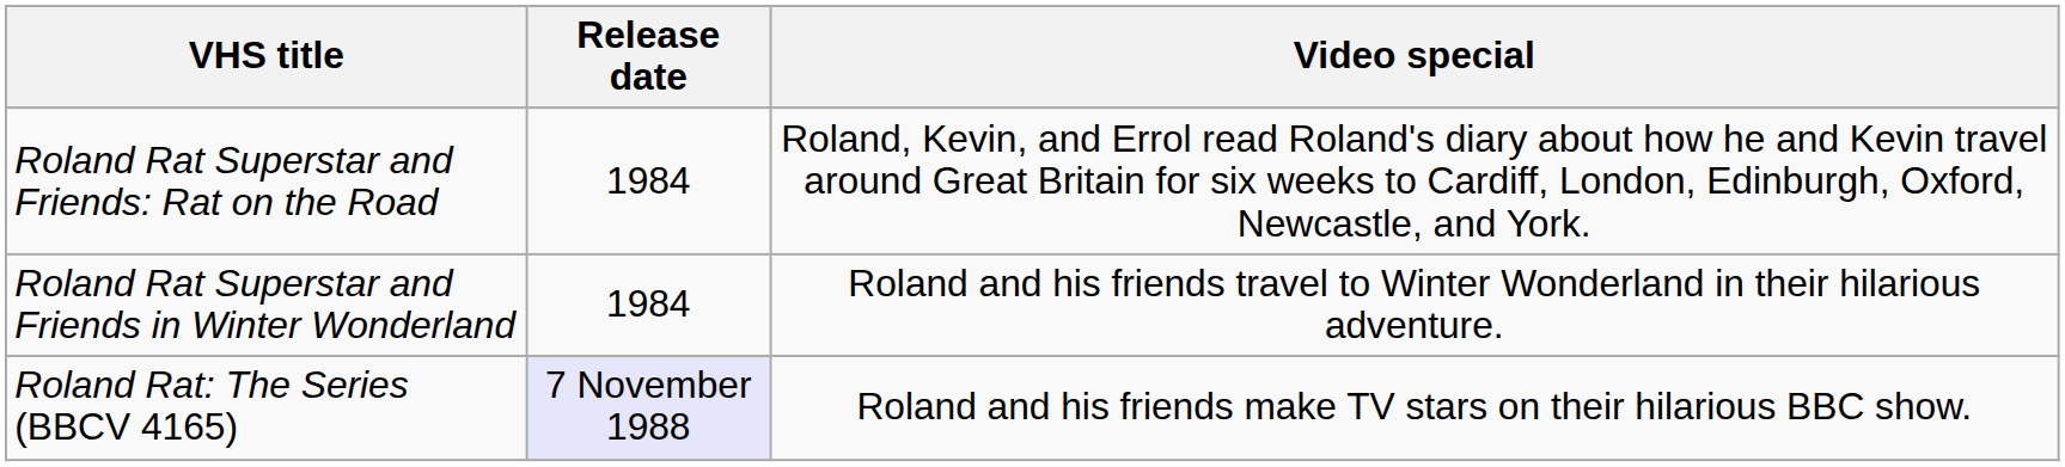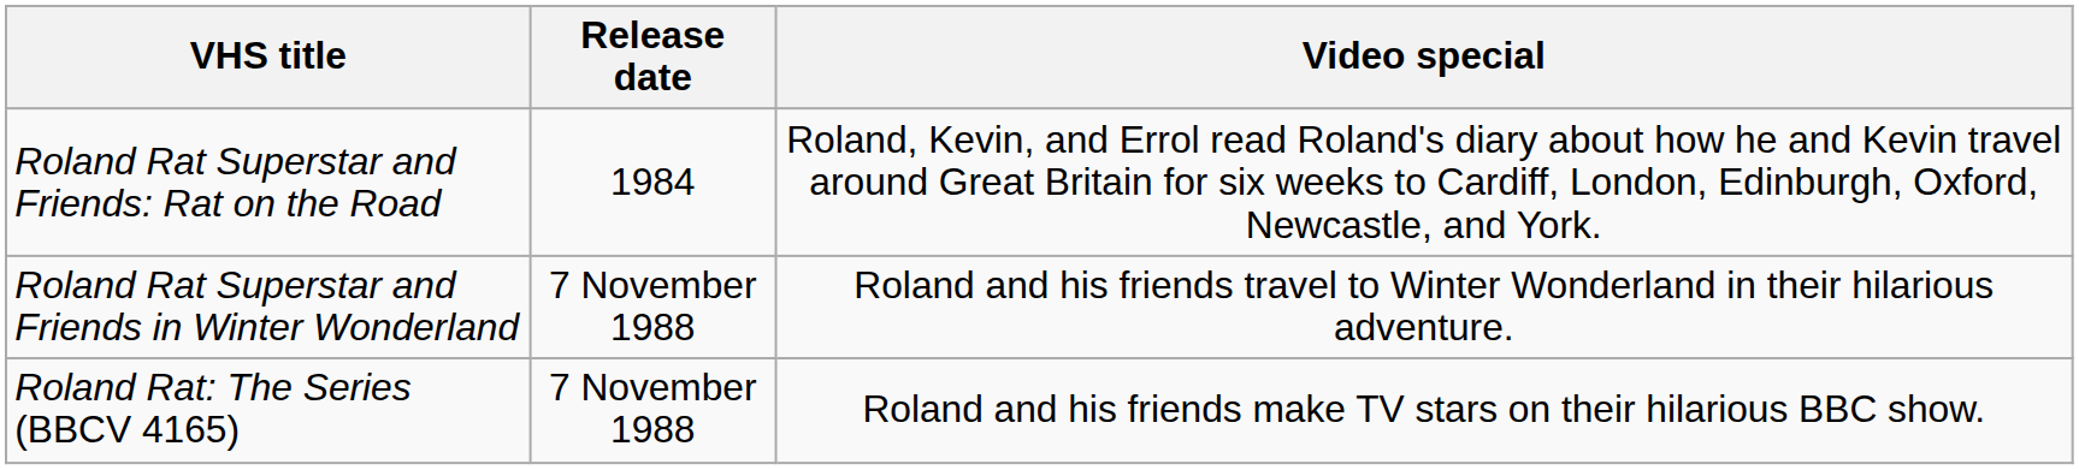Roland Rat Superstar and Friends in Winter Wonderland | Release date: 1984 -> 7 November 1988
Roland Rat: The Series (BBCV 4165) | Release date: lavender background -> no background
